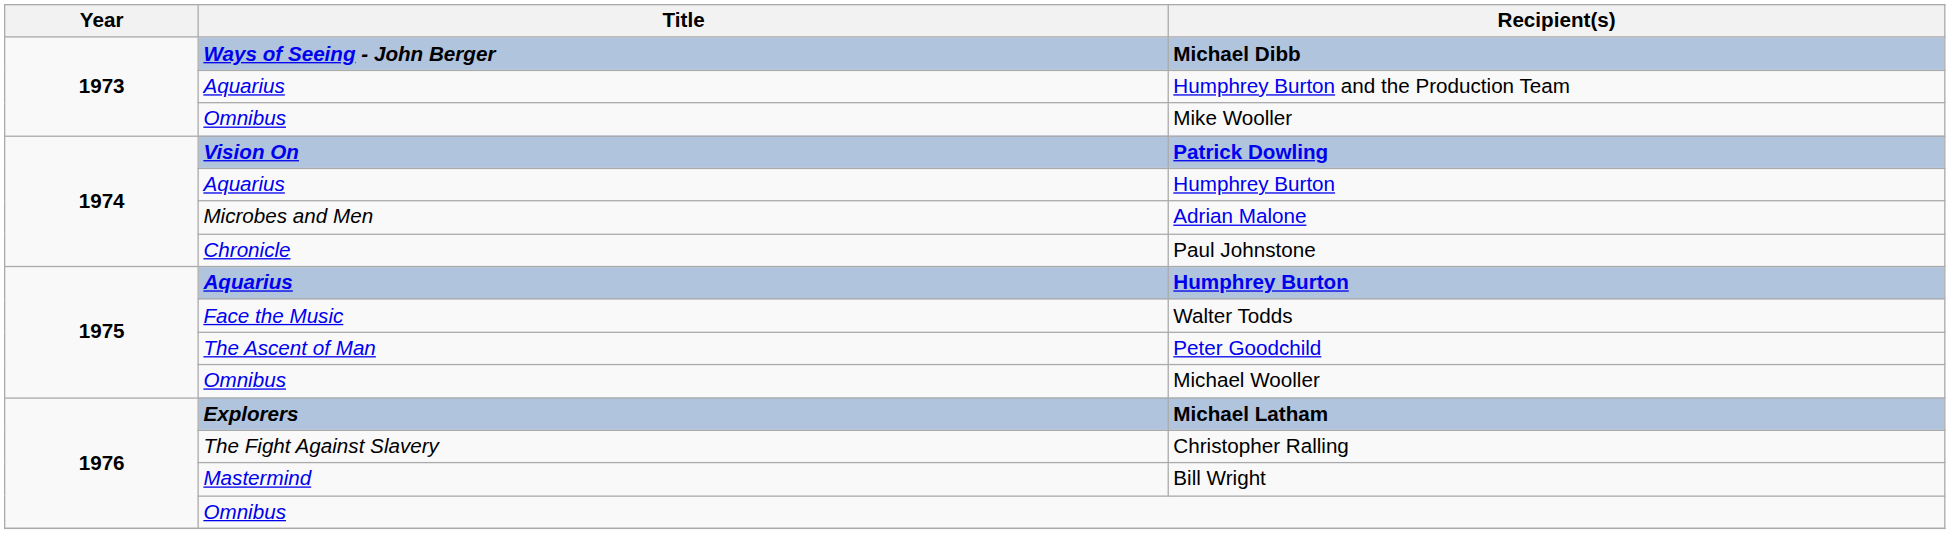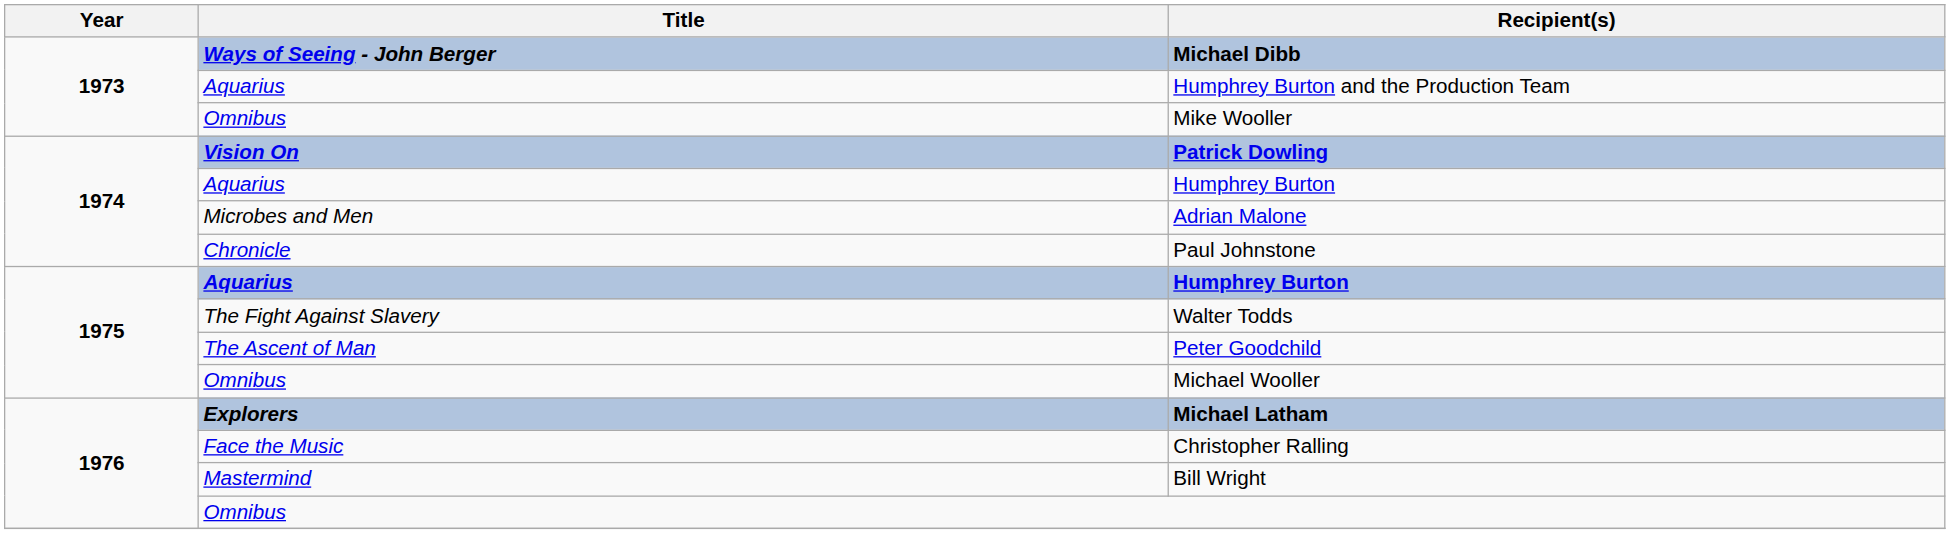Walter Todds | Title: Face the Music -> The Fight Against Slavery
Christopher Ralling | Title: The Fight Against Slavery -> Face the Music
